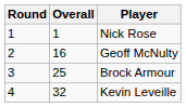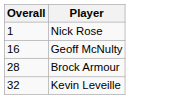- column: Round | 1 | 2 | 3 | 4
Brock Armour | Overall: 25 -> 28
